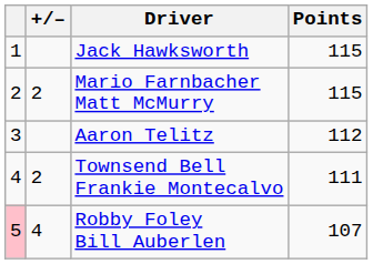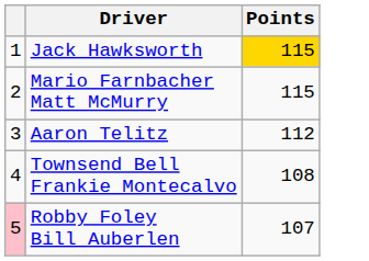- column: +/– | 2 | 2 | 4
Jack Hawksworth | Points: no background -> gold background
Townsend Bell Frankie Montecalvo | Points: 111 -> 108
